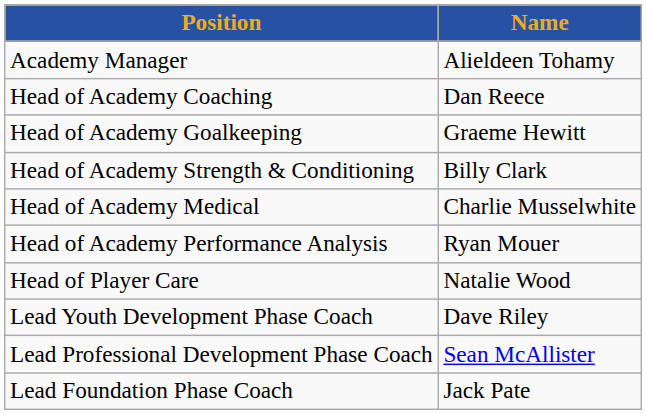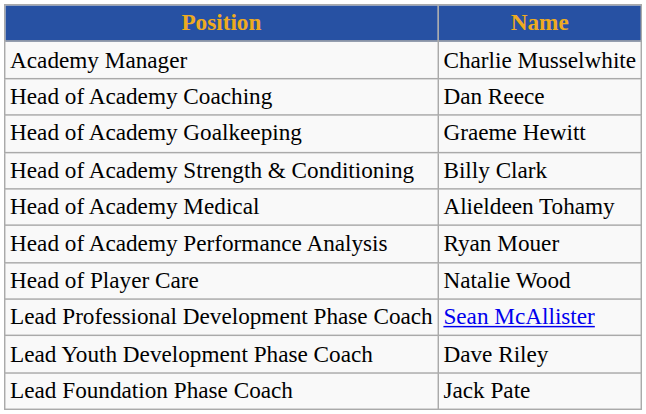Academy Manager | Name: Alieldeen Tohamy -> Charlie Musselwhite
Head of Academy Medical | Name: Charlie Musselwhite -> Alieldeen Tohamy
rows swapped: Lead Professional Development Phase Coach <-> Lead Youth Development Phase Coach
